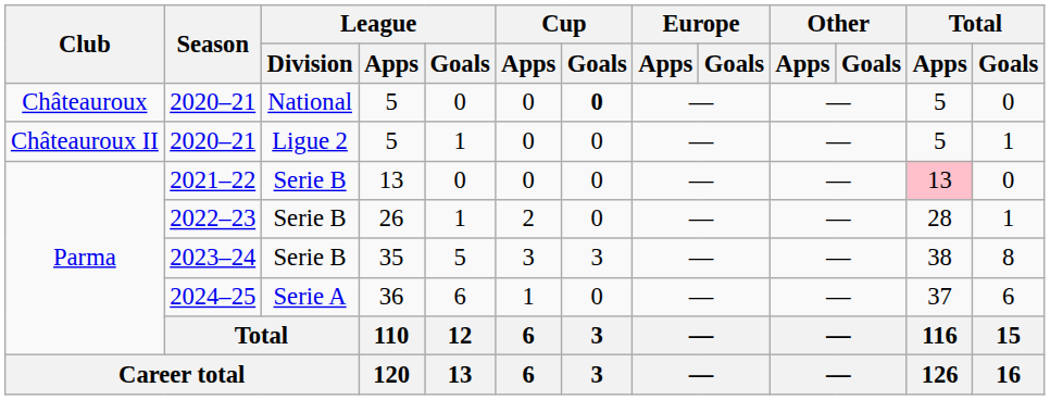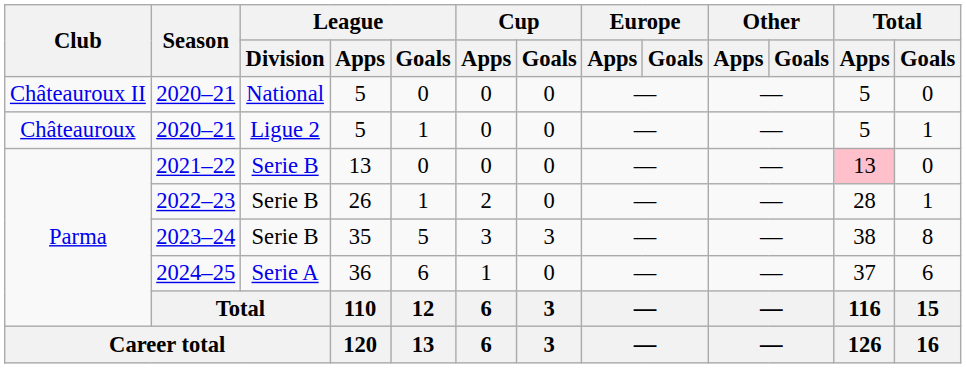2020–21 / National | Club: Châteauroux -> Châteauroux II
2020–21 / National | Cup / Goals: bold -> normal
2020–21 / Ligue 2 | Club: Châteauroux II -> Châteauroux
